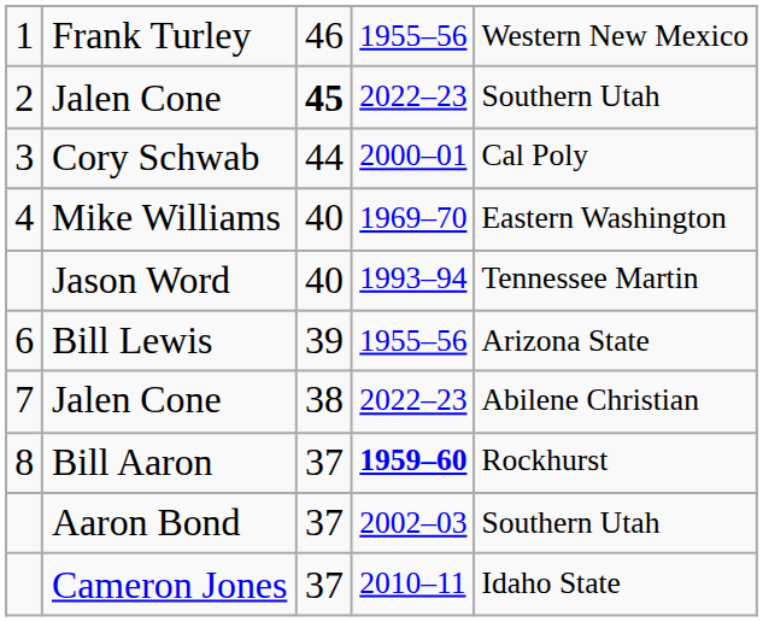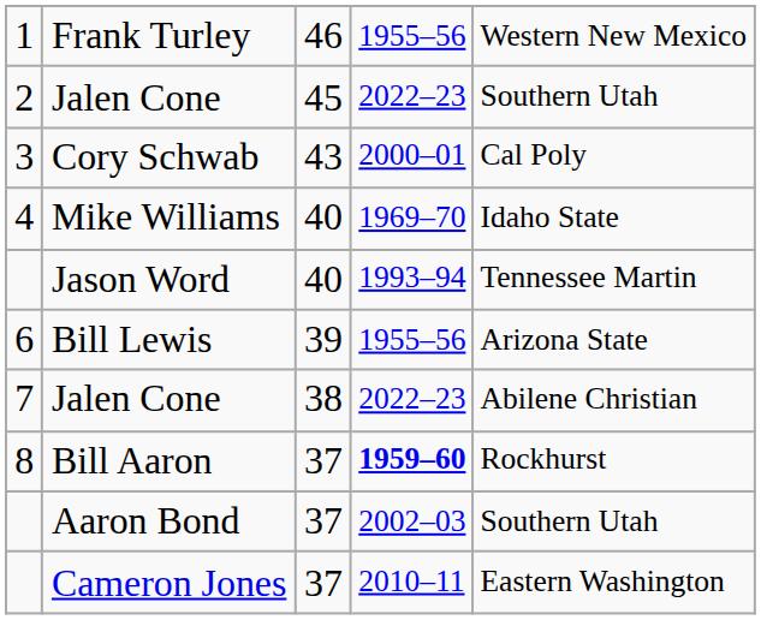2 / Jalen Cone | column 3: bold -> normal
Cory Schwab | column 3: 44 -> 43
Mike Williams | column 5: Eastern Washington -> Idaho State
Cameron Jones | column 5: Idaho State -> Eastern Washington
